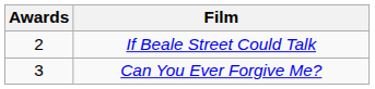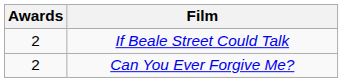Can You Ever Forgive Me? | Awards: 3 -> 2
